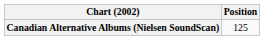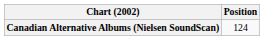Canadian Alternative Albums (Nielsen SoundScan) | Position: 125 -> 124
